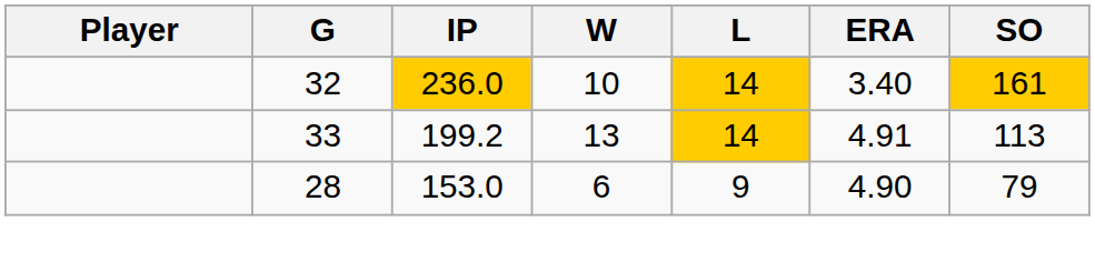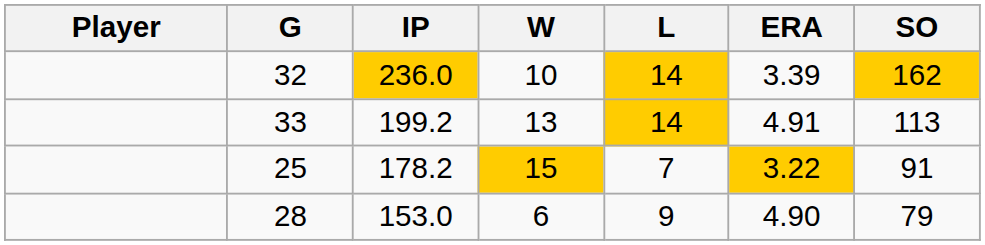32 | ERA: 3.40 -> 3.39
32 | SO: 161 -> 162
+ row: 25 | 178.2 | 15 | 7 | 3.22 | 91
